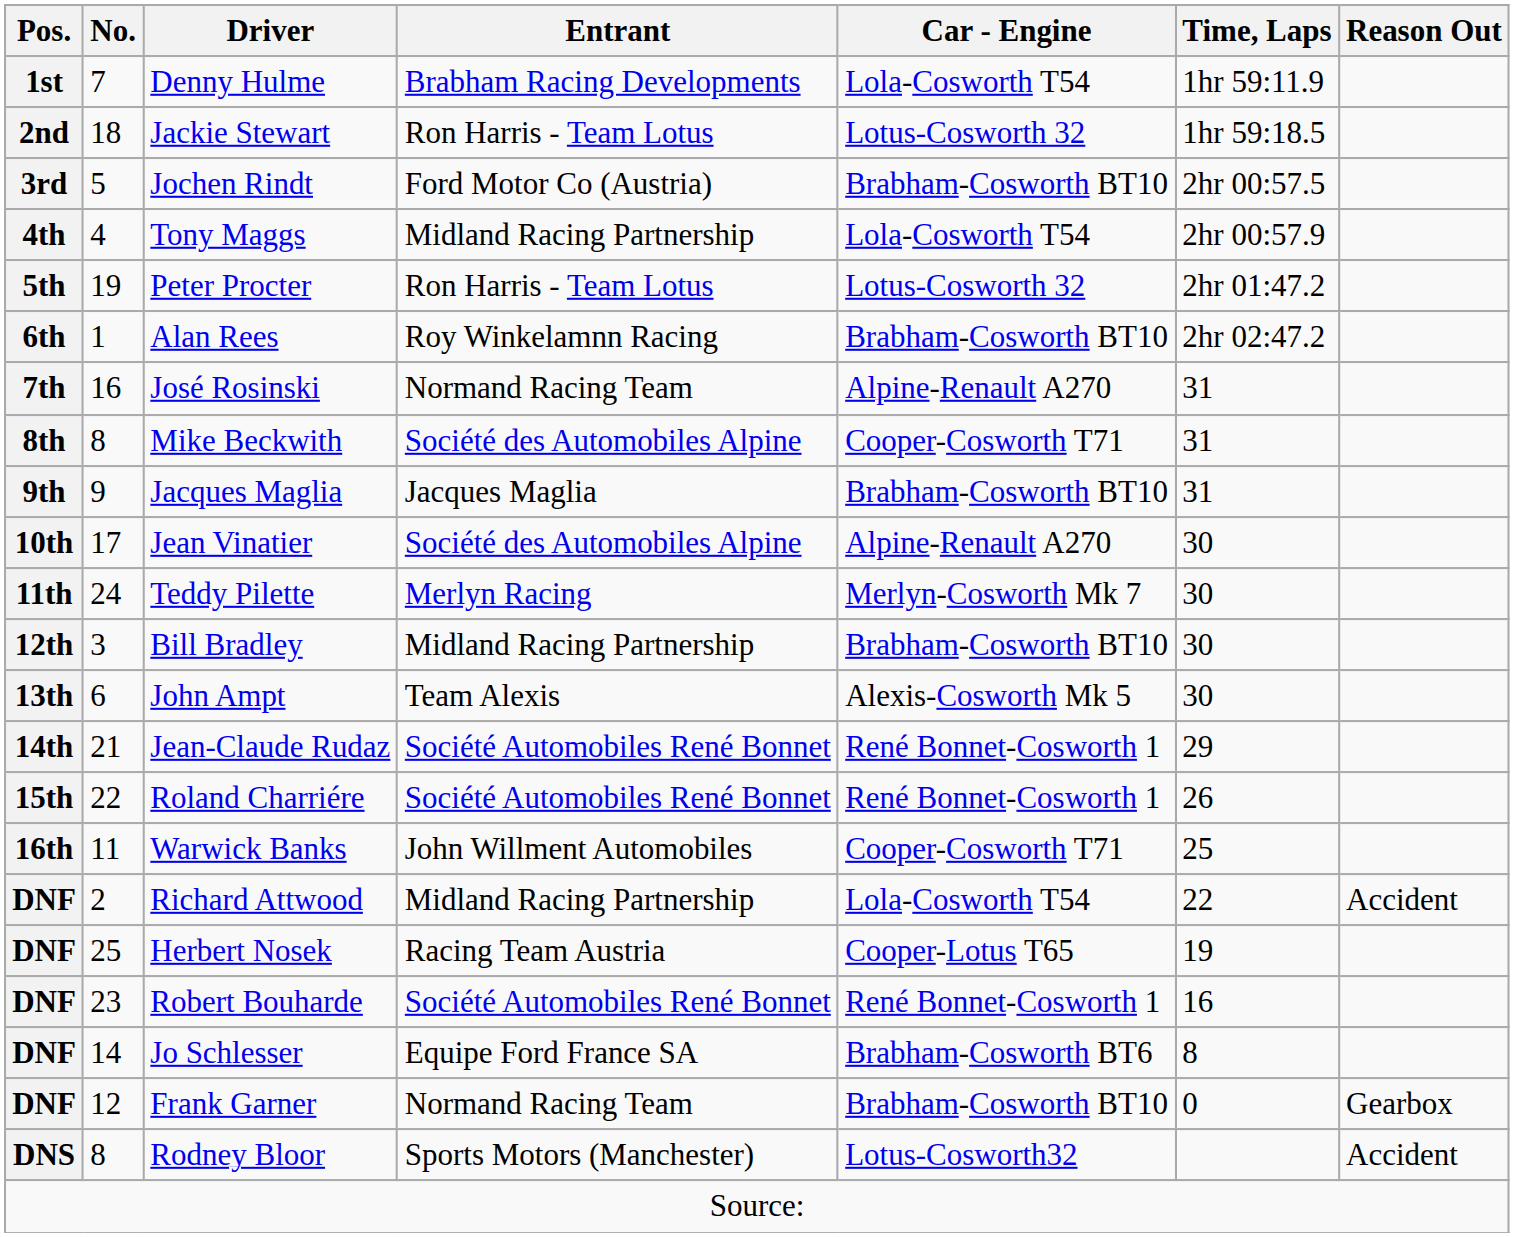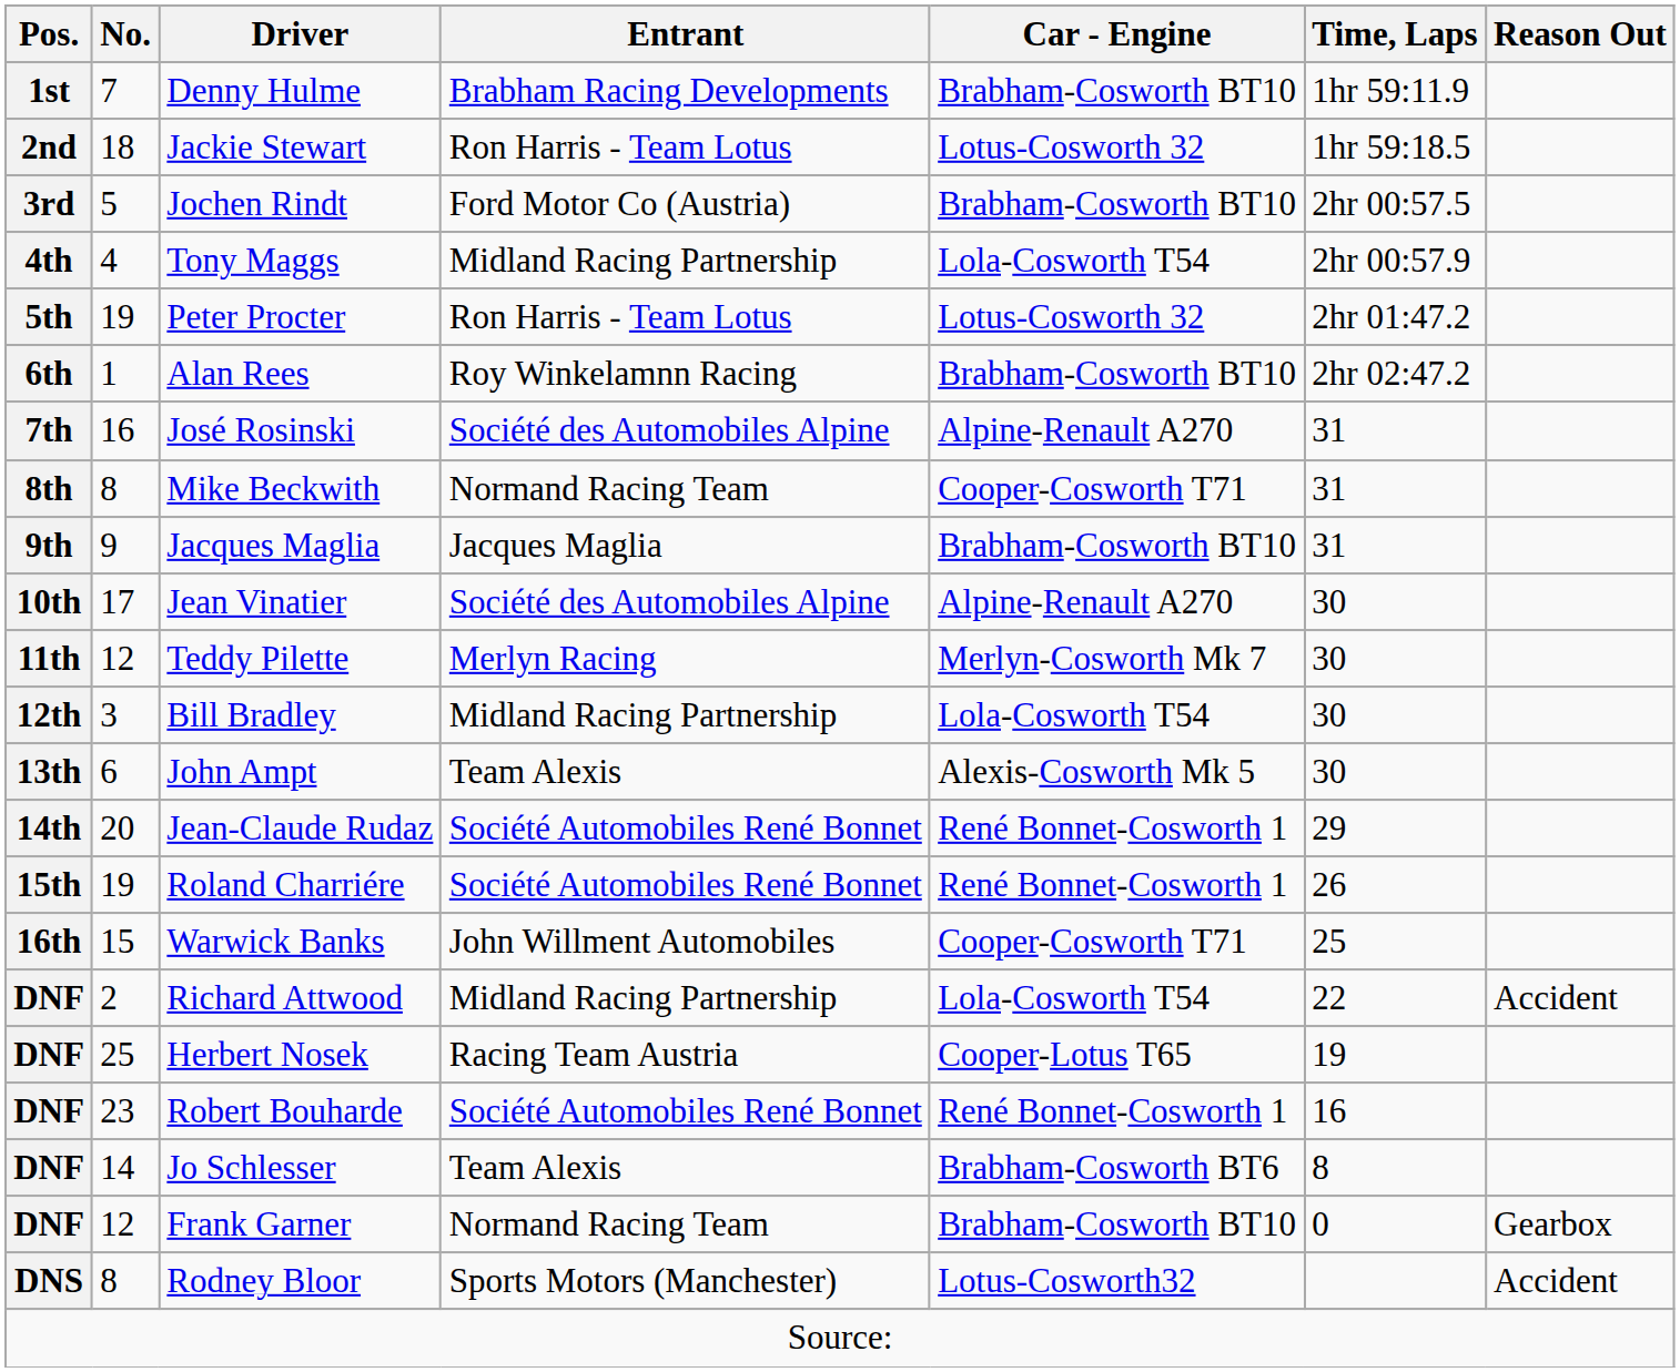Denny Hulme | Car - Engine: Lola-Cosworth T54 -> Brabham-Cosworth BT10
José Rosinski | Entrant: Normand Racing Team -> Société des Automobiles Alpine
Mike Beckwith | Entrant: Société des Automobiles Alpine -> Normand Racing Team
Teddy Pilette | No.: 24 -> 12
Bill Bradley | Car - Engine: Brabham-Cosworth BT10 -> Lola-Cosworth T54
Jean-Claude Rudaz | No.: 21 -> 20
Roland Charriére | No.: 22 -> 19
Warwick Banks | No.: 11 -> 15
Jo Schlesser | Entrant: Equipe Ford France SA -> Team Alexis
